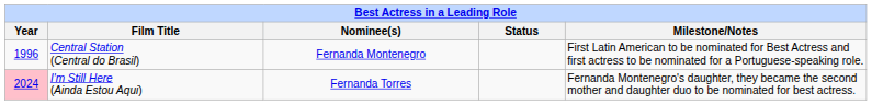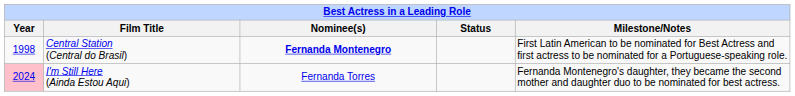Central Station (Central do Brasil) | Year: 1996 -> 1998
Central Station (Central do Brasil) | Nominee(s): normal -> bold
